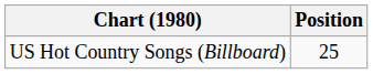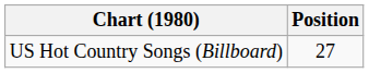US Hot Country Songs (Billboard) | Position: 25 -> 27
